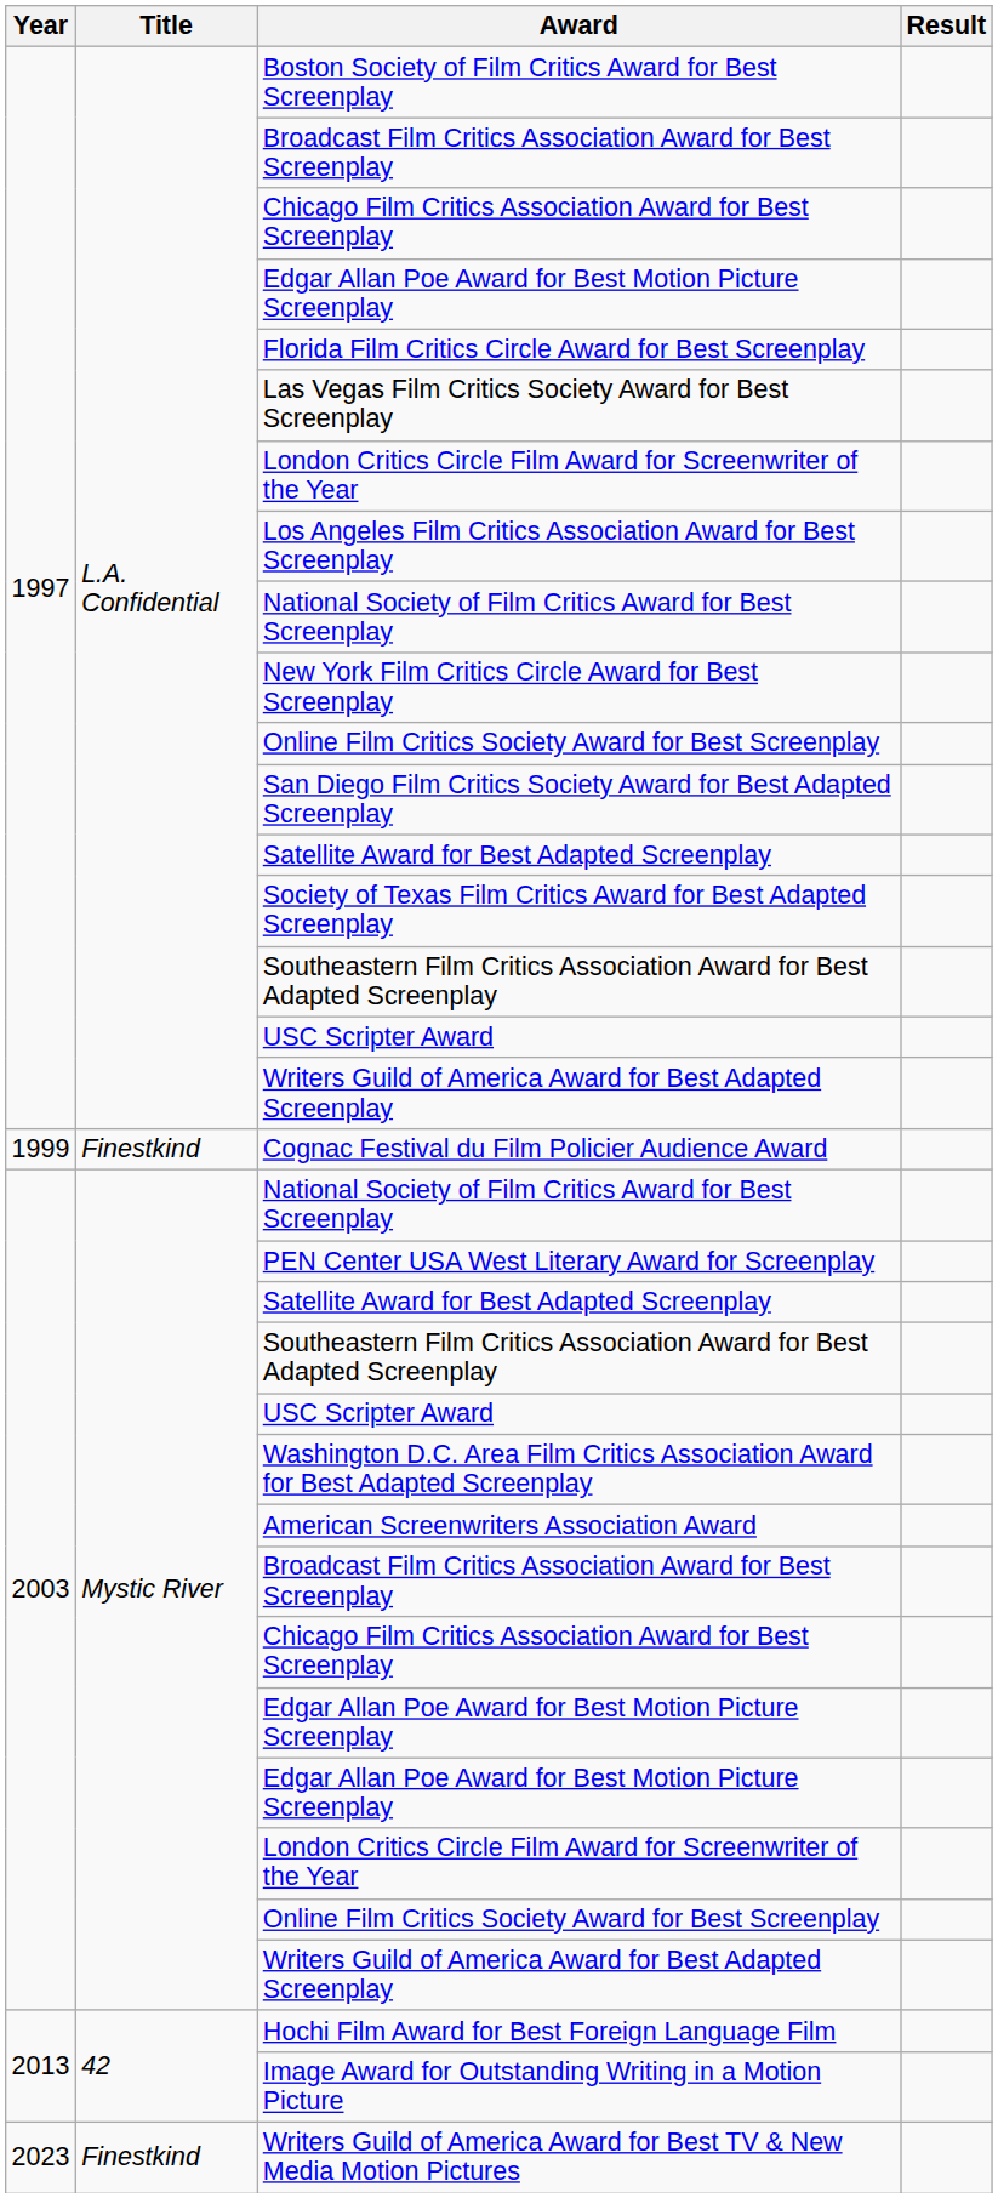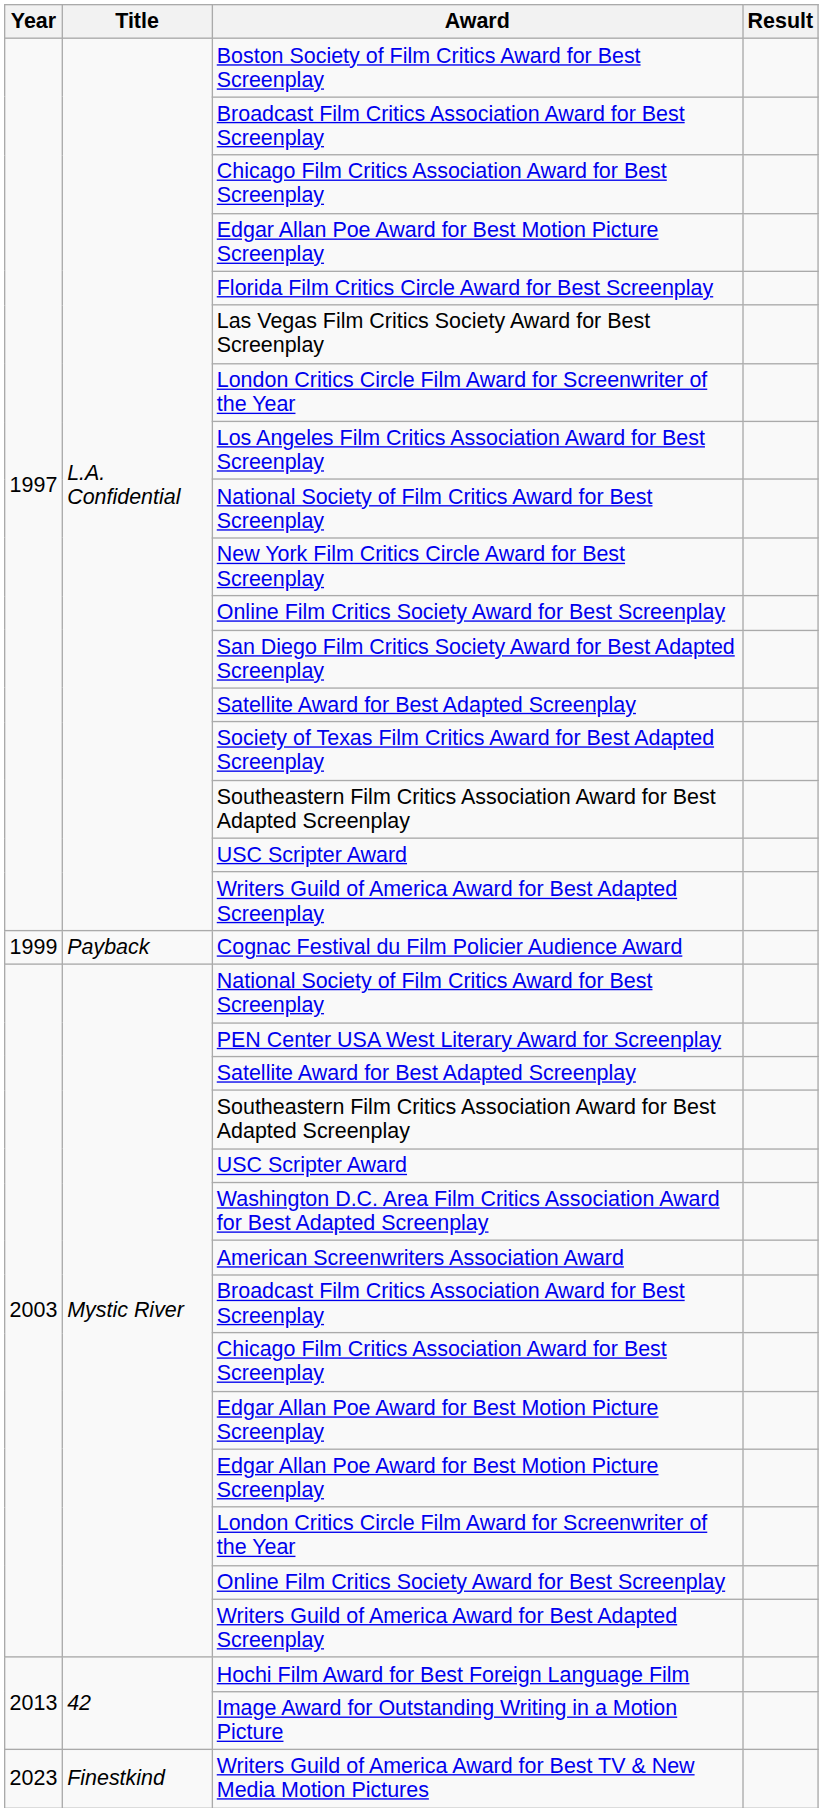Cognac Festival du Film Policier Audience Award | Title: Finestkind -> Payback
